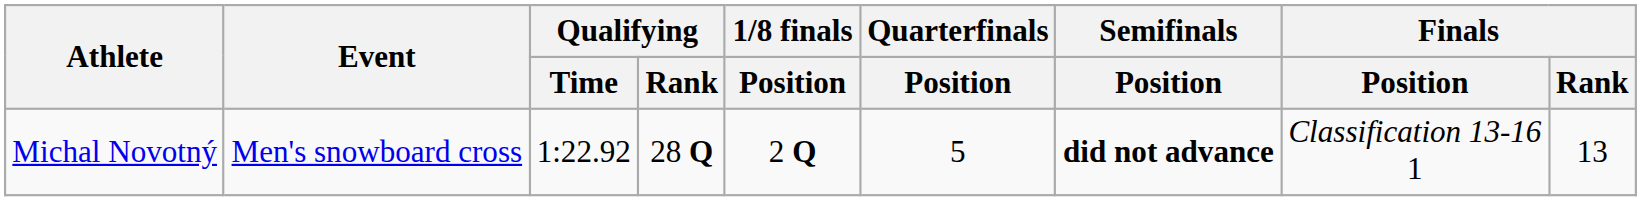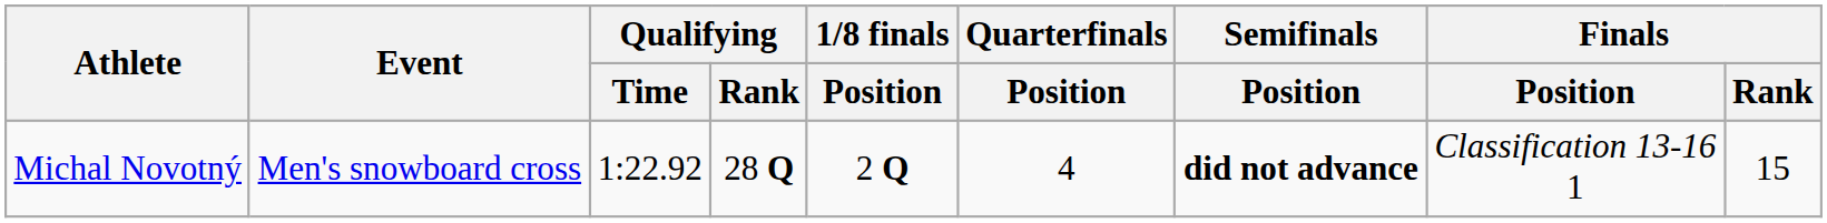Michal Novotný | Quarterfinals / Position: 5 -> 4
Michal Novotný | Finals / Rank: 13 -> 15
